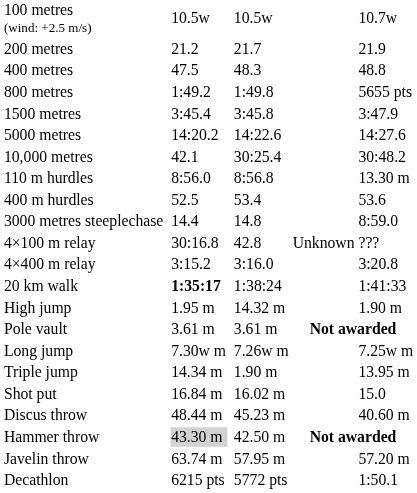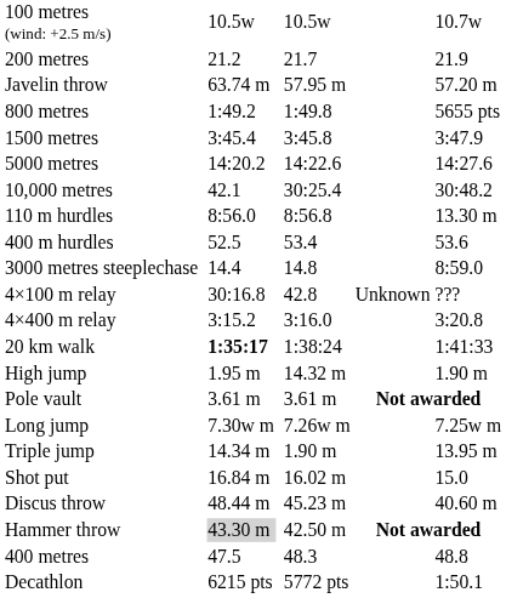rows swapped: 400 metres <-> Javelin throw
